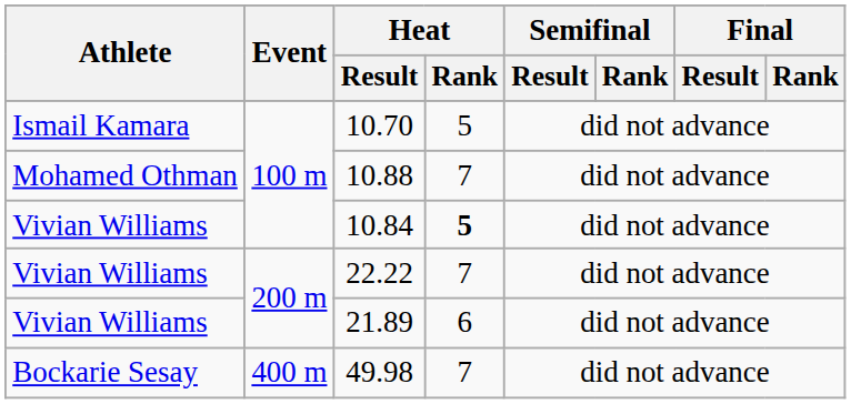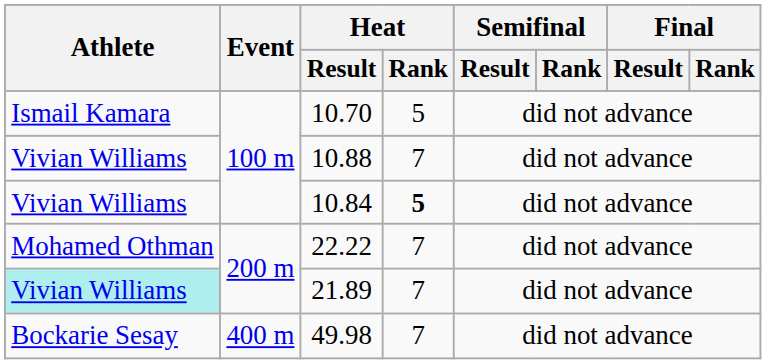10.88 | Athlete: Mohamed Othman -> Vivian Williams
22.22 | Athlete: Vivian Williams -> Mohamed Othman
21.89 | Athlete: no background -> paleturquoise background
21.89 | Heat / Rank: 6 -> 7
